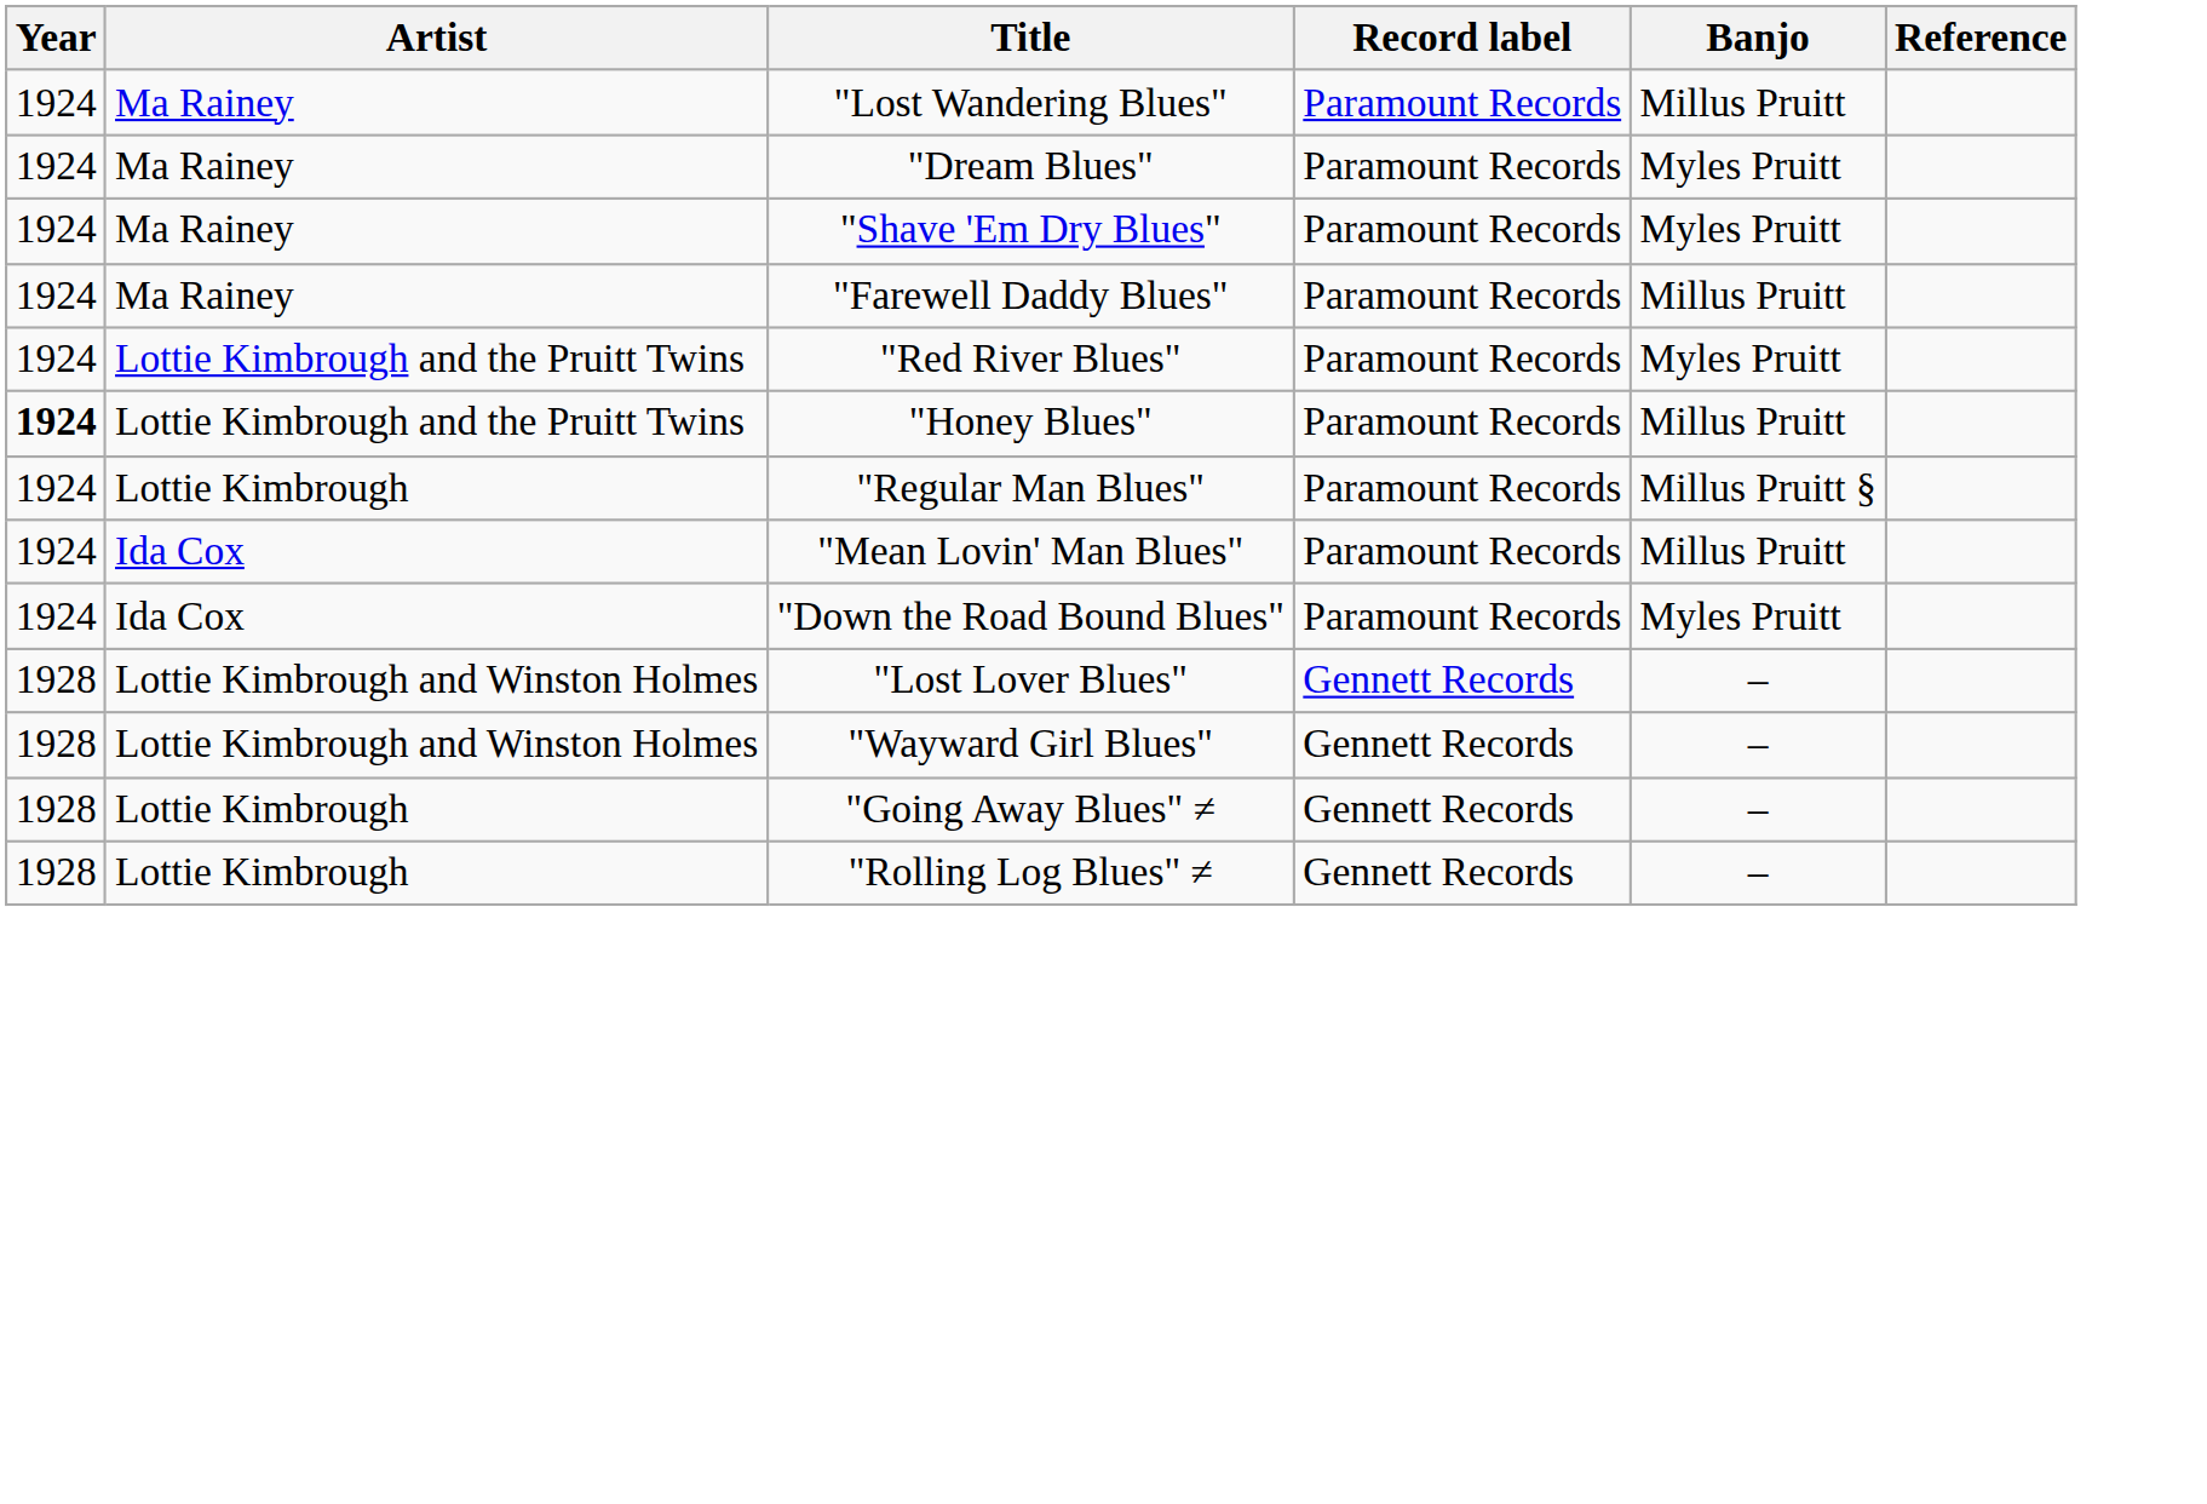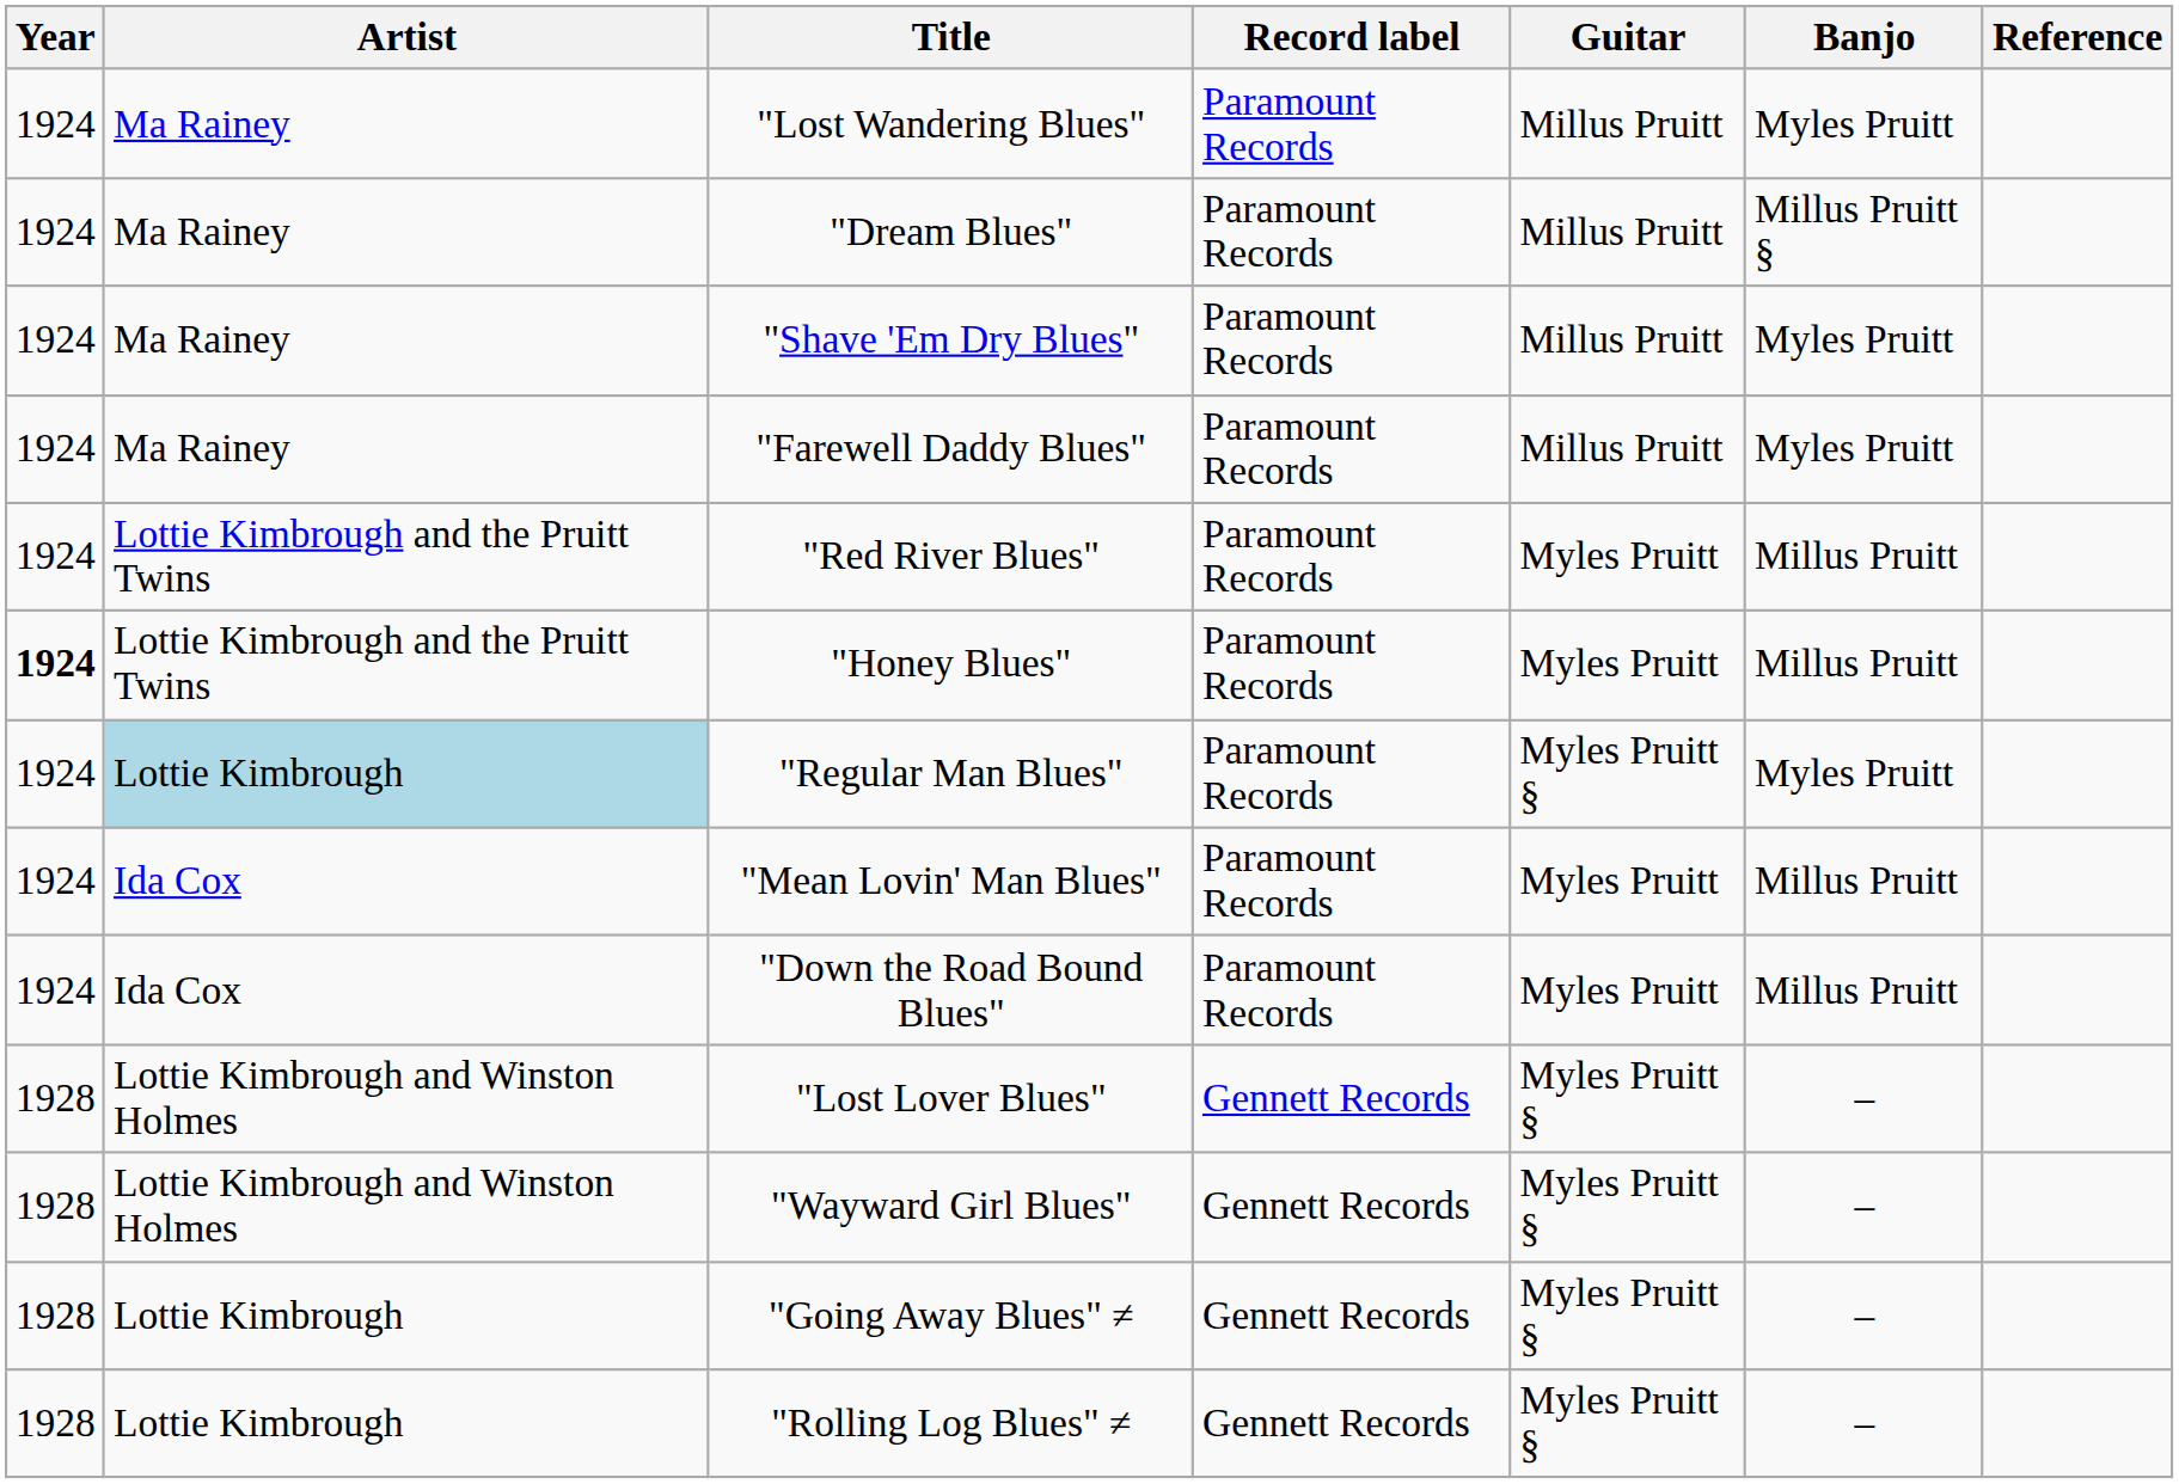+ column: Guitar | Millus Pruitt | Millus Pruitt | Millus Pruitt | Millus Pruitt | Myles Pruitt | Myles Pruitt | Myles Pruitt § | Myles Pruitt | Myles Pruitt | Myles Pruitt § | Myles Pruitt § | Myles Pruitt § | Myles Pruitt §
"Lost Wandering Blues" | Banjo: Millus Pruitt -> Myles Pruitt
"Dream Blues" | Banjo: Myles Pruitt -> Millus Pruitt §
"Farewell Daddy Blues" | Banjo: Millus Pruitt -> Myles Pruitt
"Red River Blues" | Banjo: Myles Pruitt -> Millus Pruitt
"Regular Man Blues" | Artist: no background -> lightblue background
"Regular Man Blues" | Banjo: Millus Pruitt § -> Myles Pruitt
"Down the Road Bound Blues" | Banjo: Myles Pruitt -> Millus Pruitt
